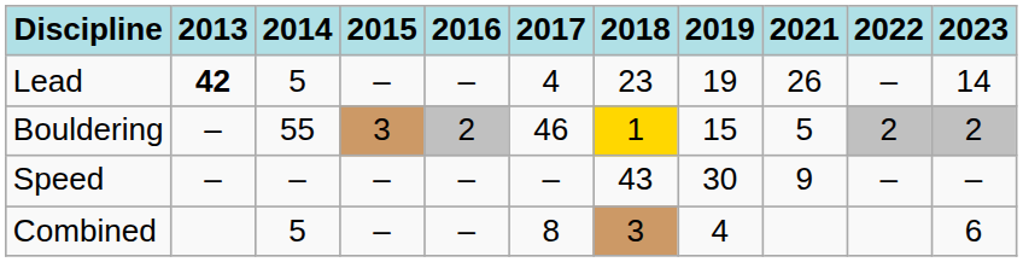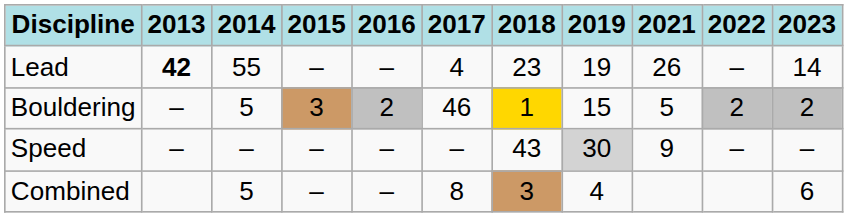Lead | 2014: 5 -> 55
Bouldering | 2014: 55 -> 5
Speed | 2019: no background -> lightgrey background
